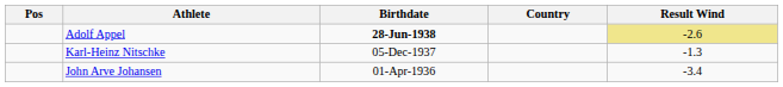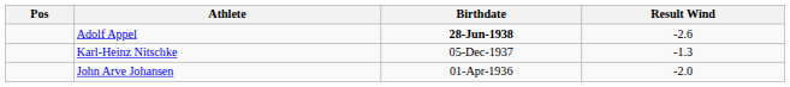- column: Country
Adolf Appel | Result Wind: khaki background -> no background
John Arve Johansen | Result Wind: -3.4 -> -2.0
